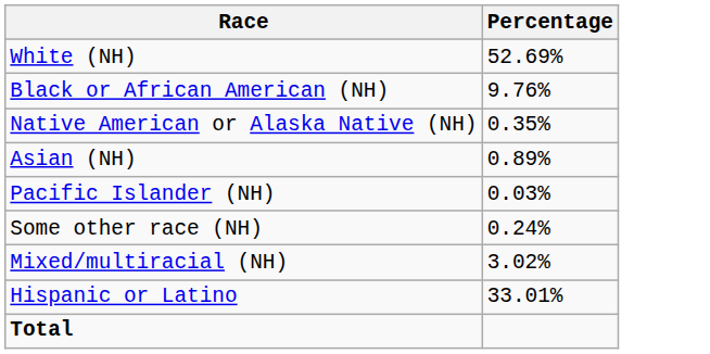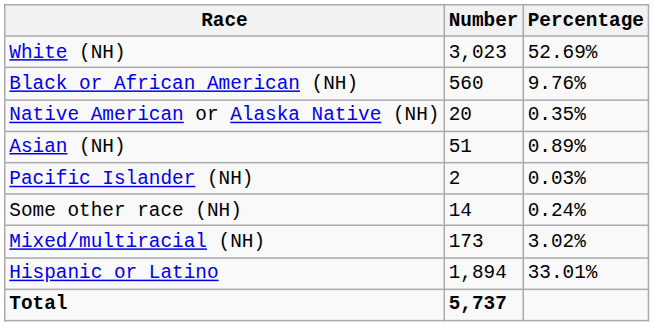+ column: Number | 3,023 | 560 | 20 | 51 | 2 | 14 | 173 | 1,894 | 5,737
